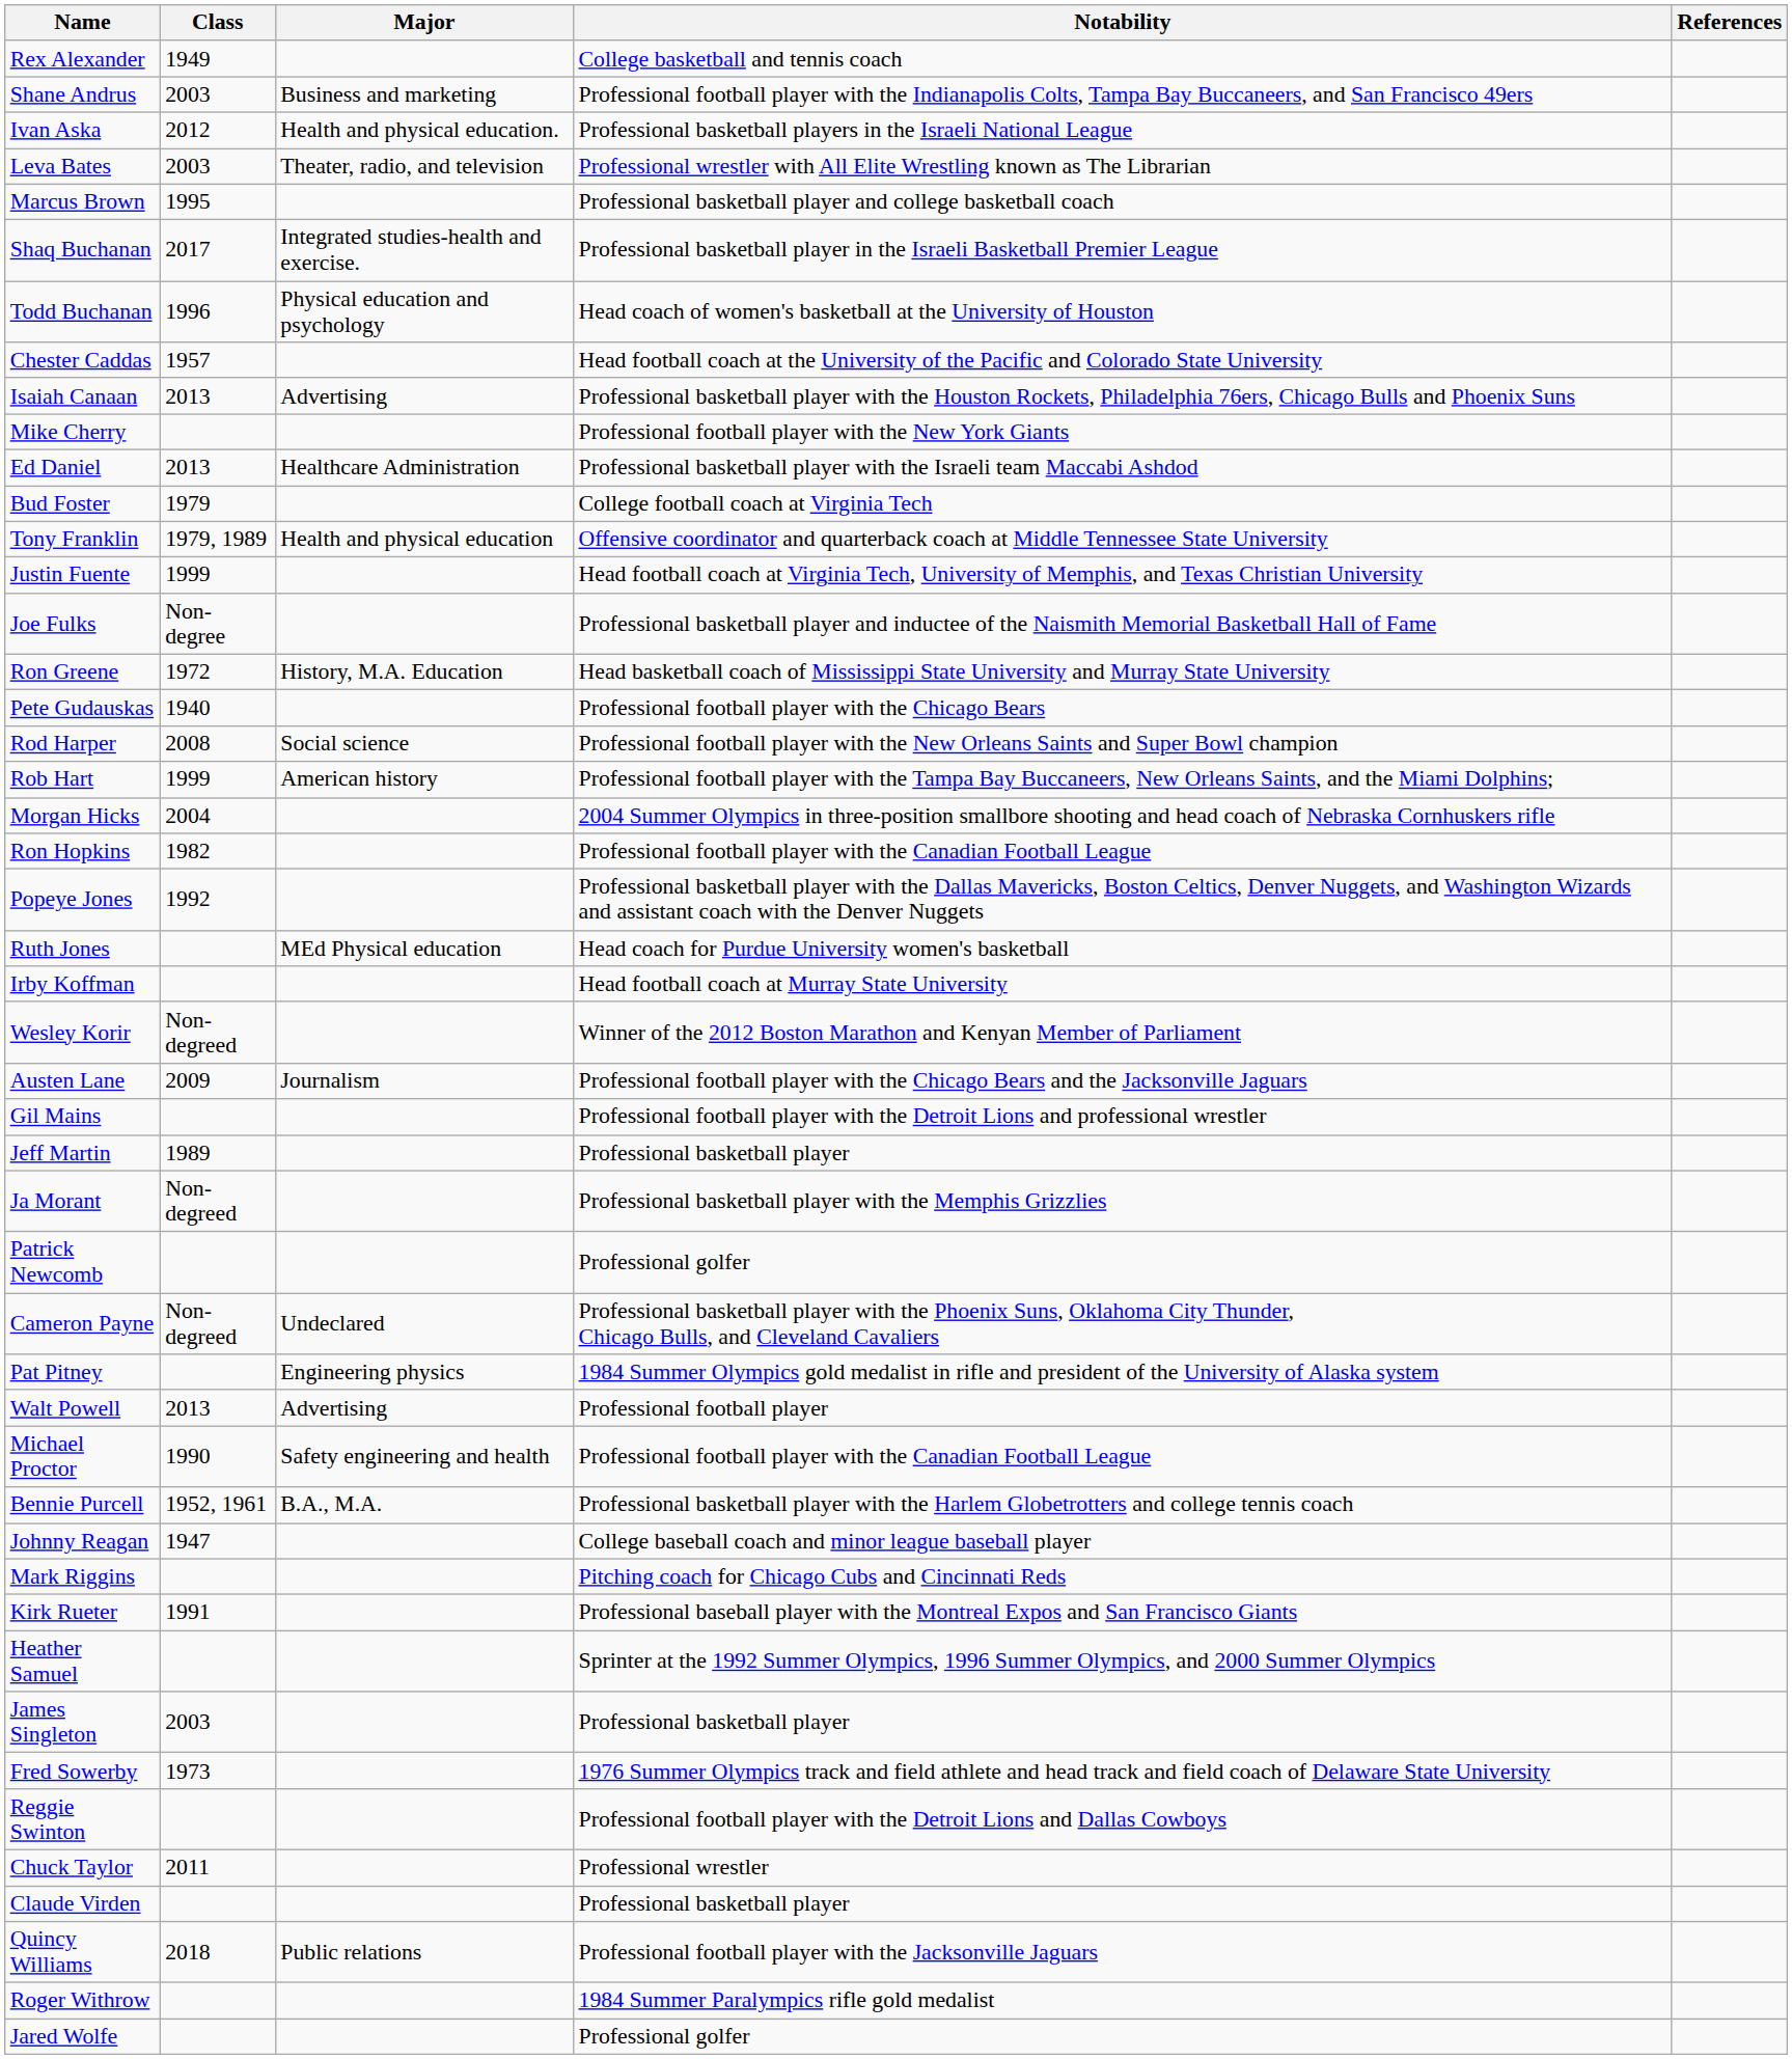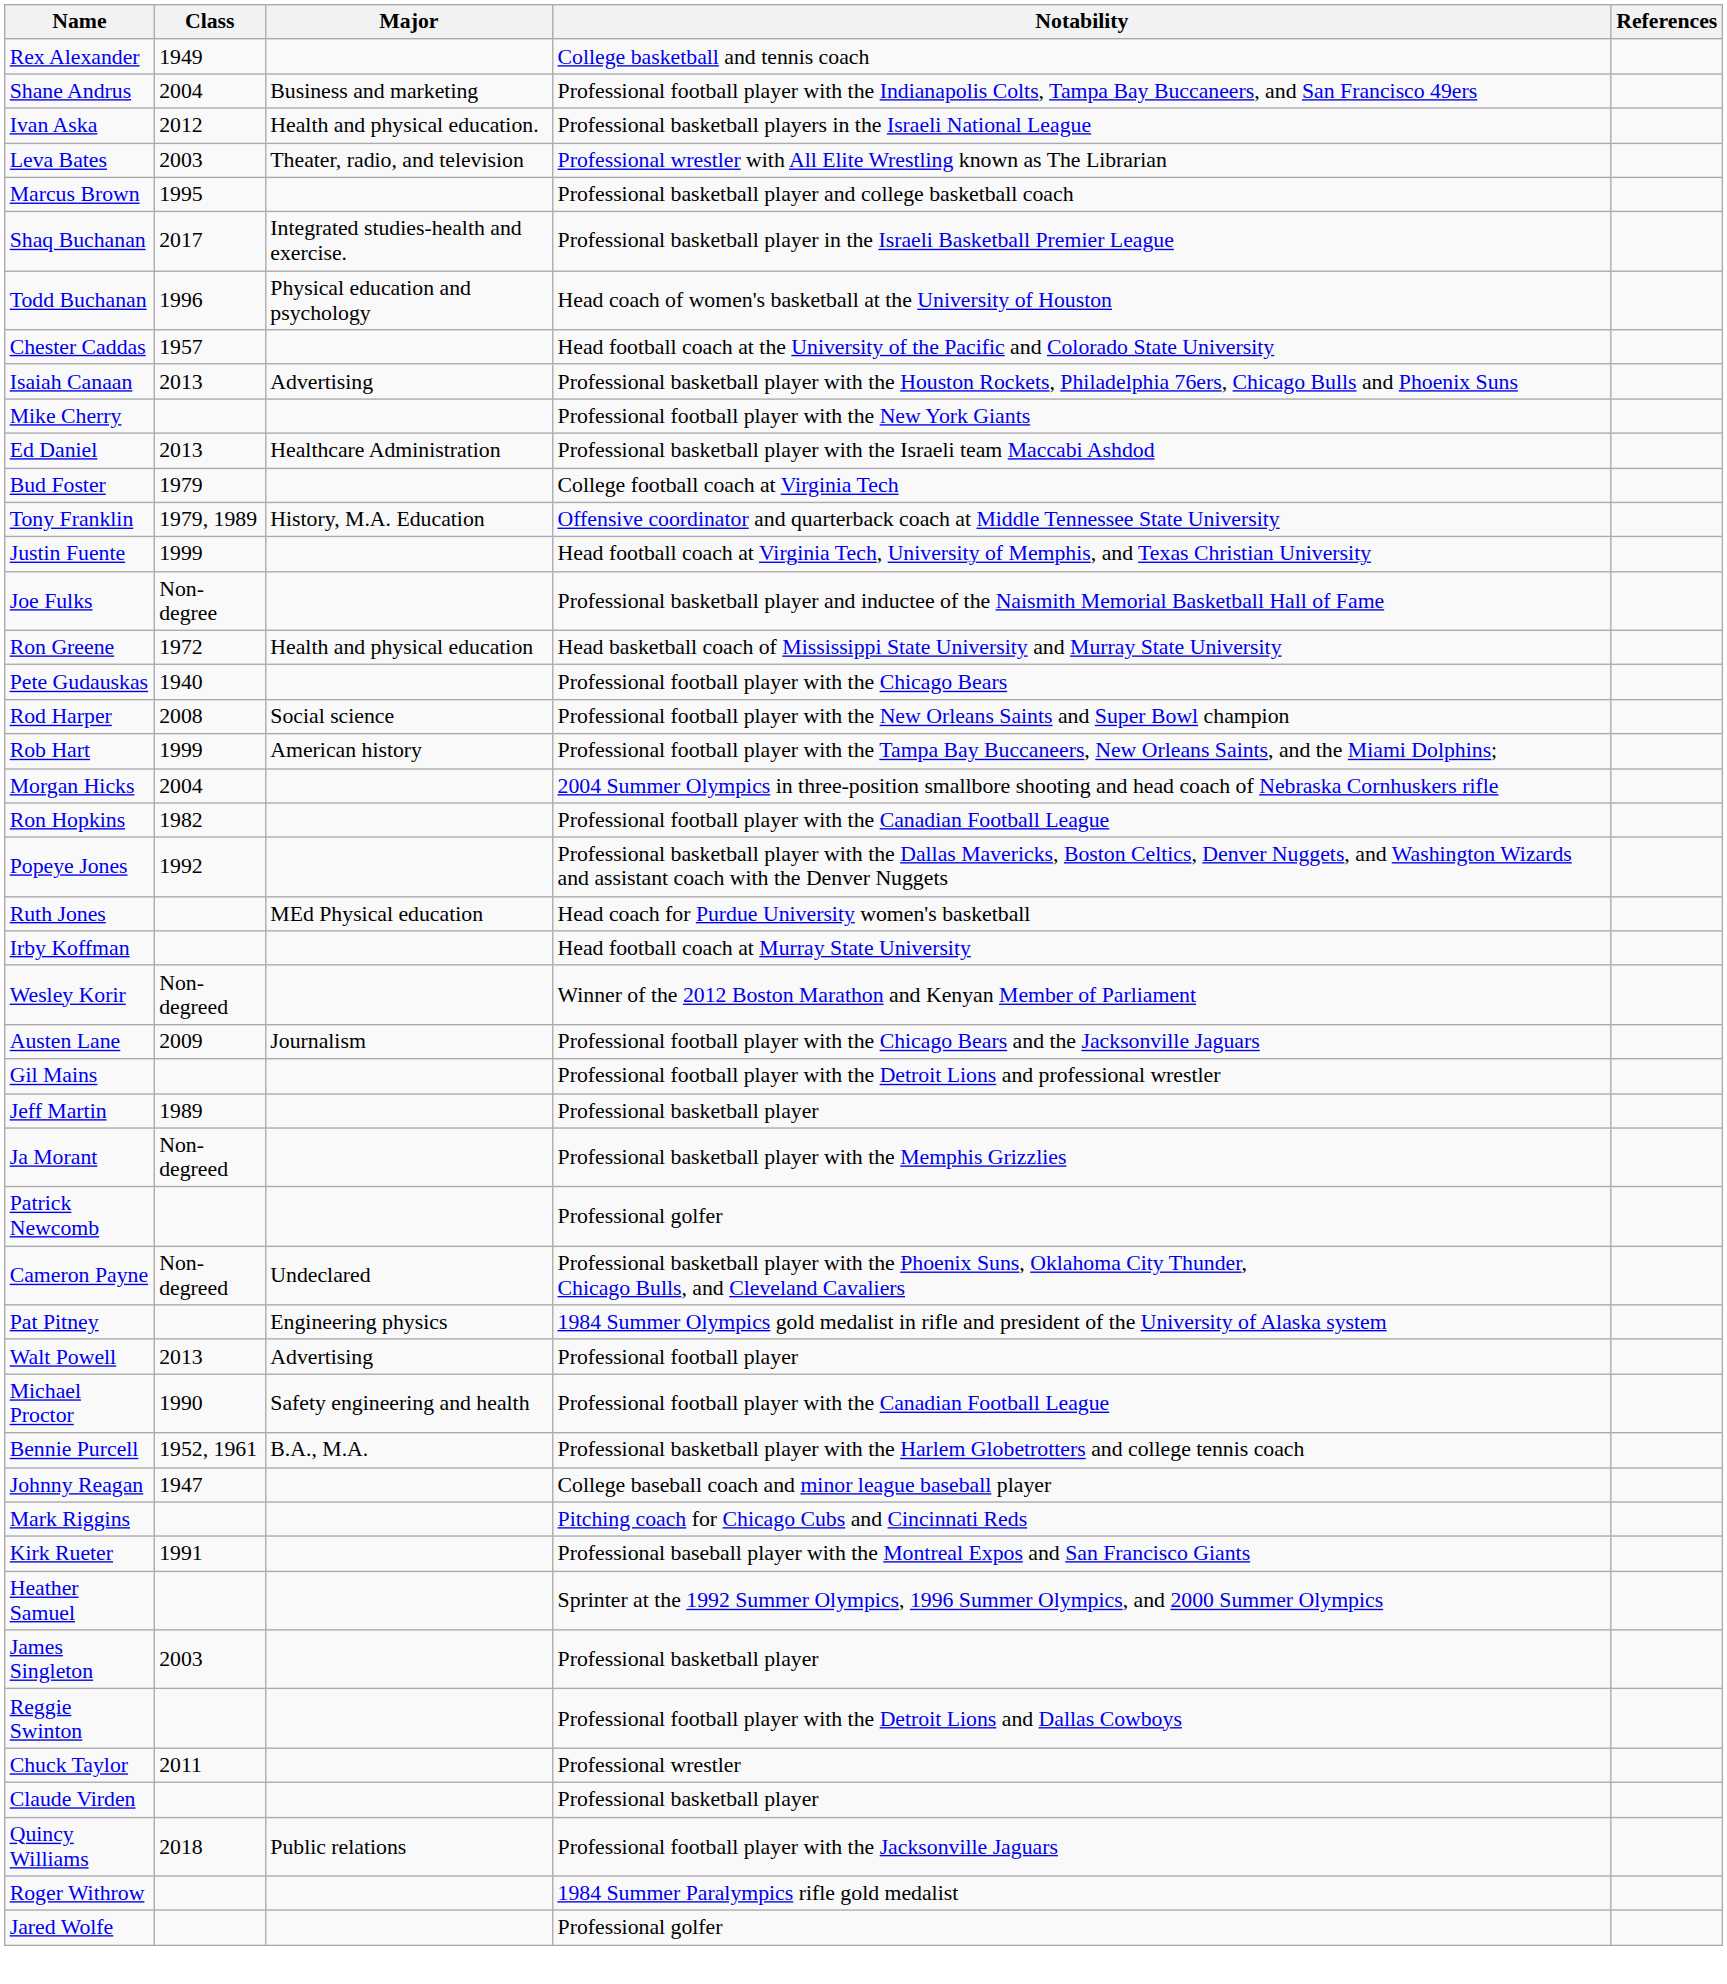Shane Andrus | Class: 2003 -> 2004
Tony Franklin | Major: Health and physical education -> History, M.A. Education
Ron Greene | Major: History, M.A. Education -> Health and physical education
- row: Fred Sowerby | 1973 | 1976 Summer Olympics track and field athlete and head track and field coach of Delaware State University
